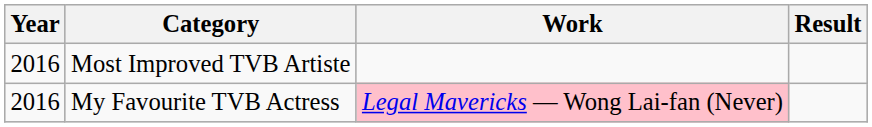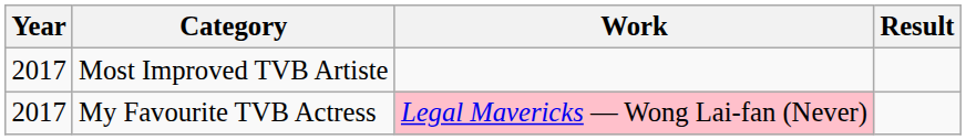Most Improved TVB Artiste | Year: 2016 -> 2017
My Favourite TVB Actress | Year: 2016 -> 2017
